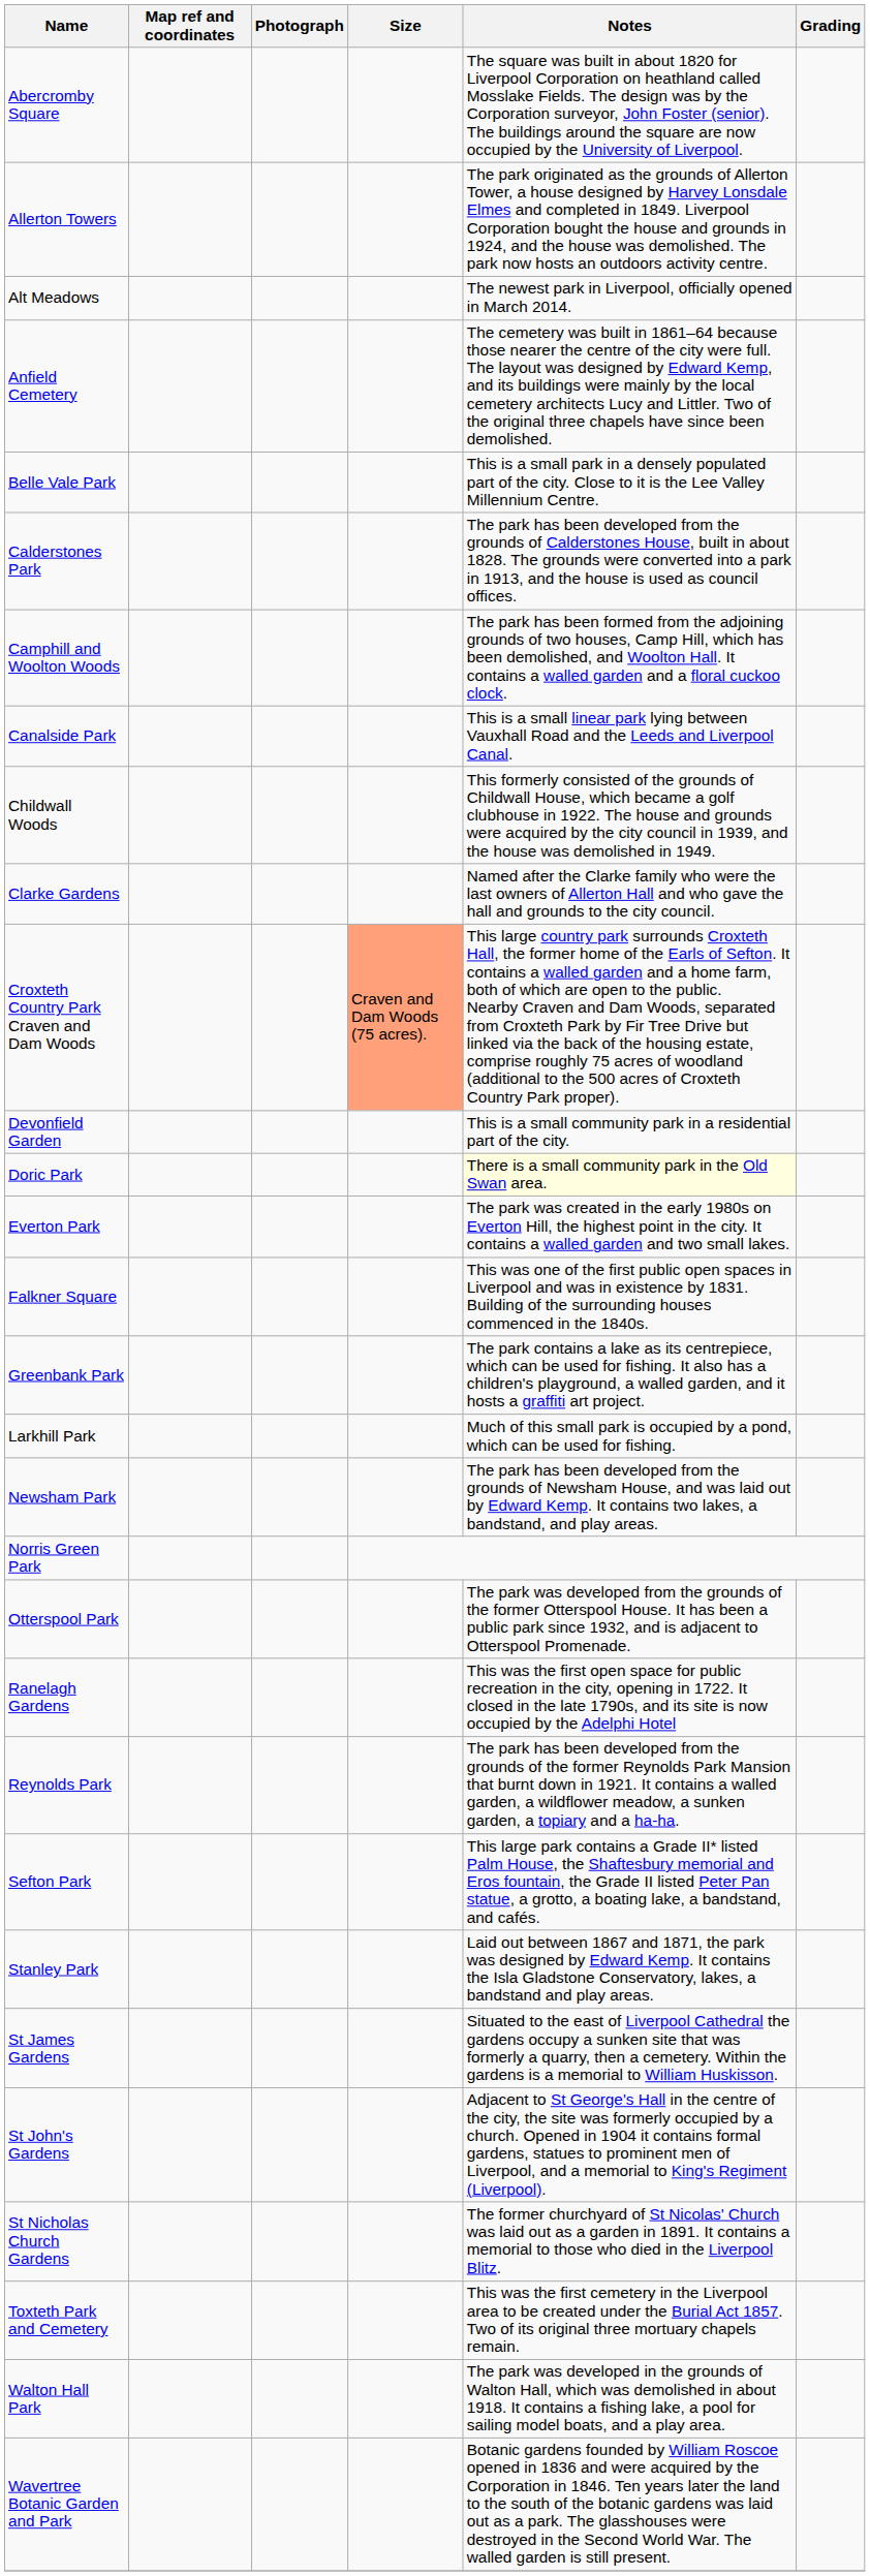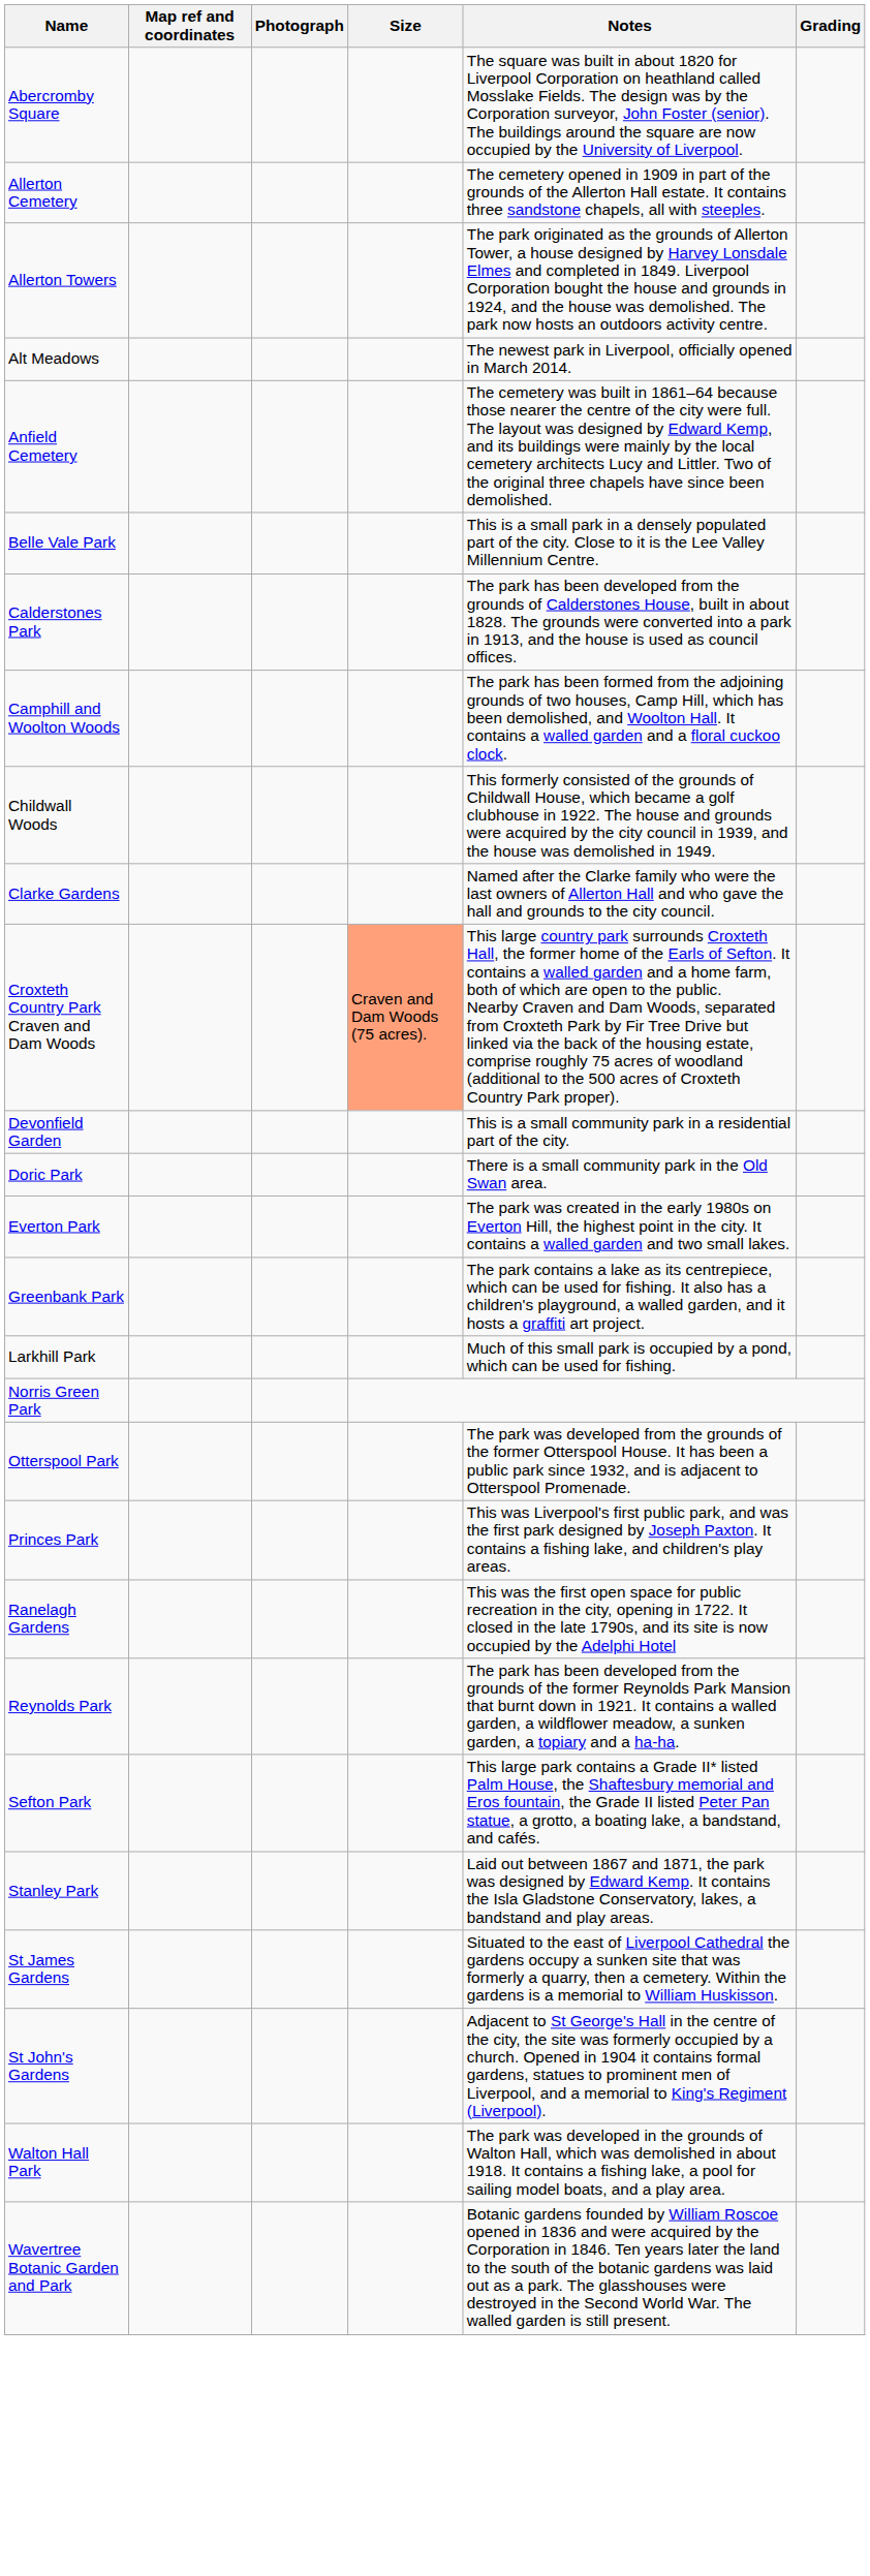+ row: Allerton Cemetery | The cemetery opened in 1909 in part of the grounds of the Allerton Hall estate. It contains three sandstone chapels, all with steeples.
- row: Canalside Park | This is a small linear park lying between Vauxhall Road and the Leeds and Liverpool Canal.
Doric Park | Notes: lightyellow background -> no background
- row: Falkner Square | This was one of the first public open spaces in Liverpool and was in existence by 1831. Building of the surrounding houses commenced in the 1840s.
- row: Newsham Park | The park has been developed from the grounds of Newsham House, and was laid out by Edward Kemp. It contains two lakes, a bandstand, and play areas.
+ row: Princes Park | This was Liverpool's first public park, and was the first park designed by Joseph Paxton. It contains a fishing lake, and children's play areas.
- row: St Nicholas Church Gardens | The former churchyard of St Nicolas' Church was laid out as a garden in 1891. It contains a memorial to those who died in the Liverpool Blitz.
- row: Toxteth Park and Cemetery | This was the first cemetery in the Liverpool area to be created under the Burial Act 1857. Two of its original three mortuary chapels remain.
